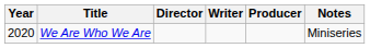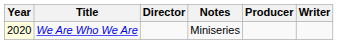columns swapped: Writer <-> Notes
We Are Who We Are | Year: no background -> lightyellow background
